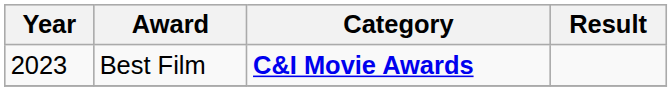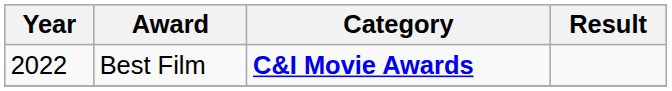Best Film | Year: 2023 -> 2022
